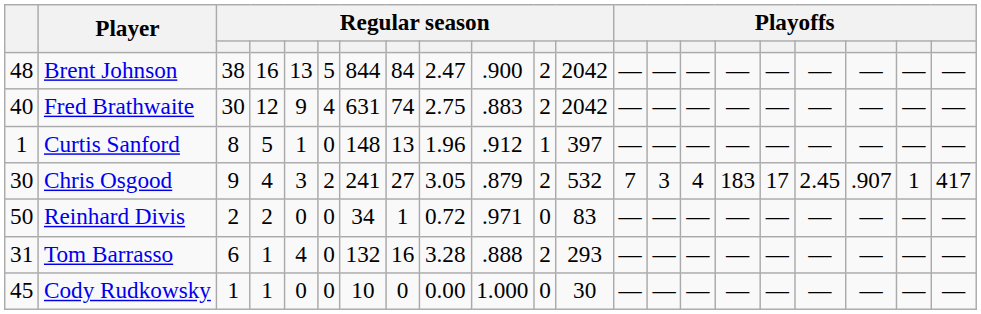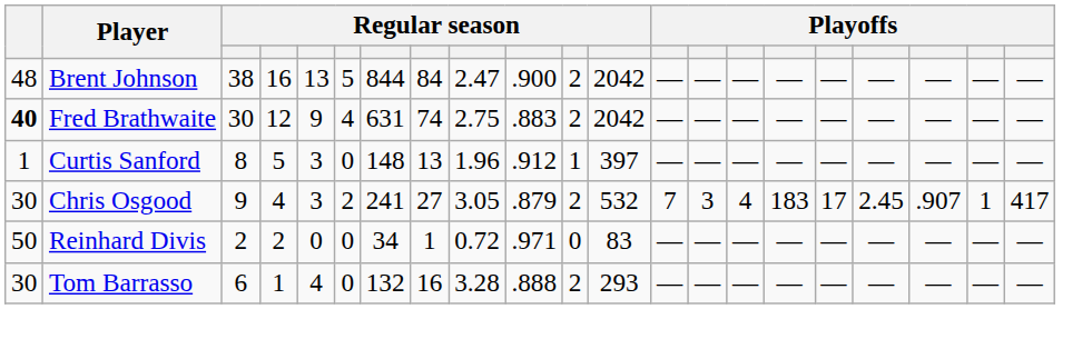Fred Brathwaite | column 1: normal -> bold
Curtis Sanford | column 5: 1 -> 3
Tom Barrasso | column 1: 31 -> 30
- row: 45 | Cody Rudkowsky | 1 | 1 | 0 | 0 | 10 | 0 | 0.00 | 1.000 | 0 | 30 | — | — | — | — | — | — | — | — | —
